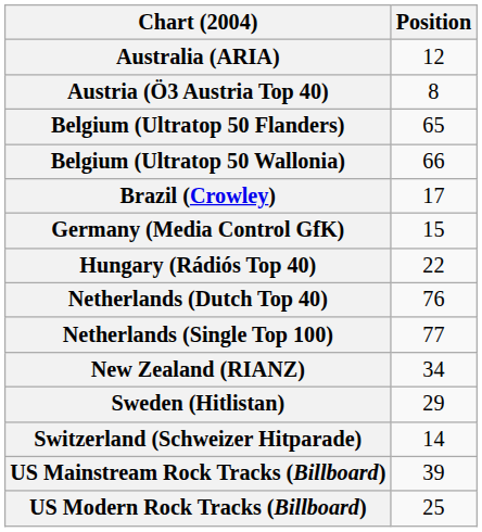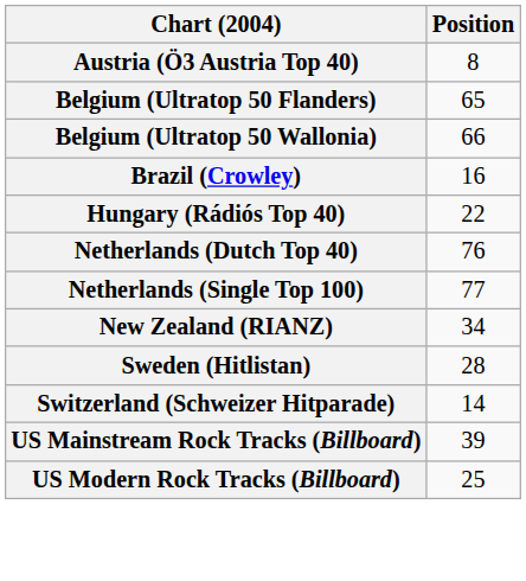- row: Australia (ARIA) | 12
Brazil (Crowley) | Position: 17 -> 16
- row: Germany (Media Control GfK) | 15
Sweden (Hitlistan) | Position: 29 -> 28
